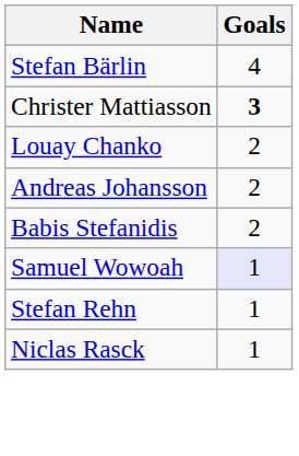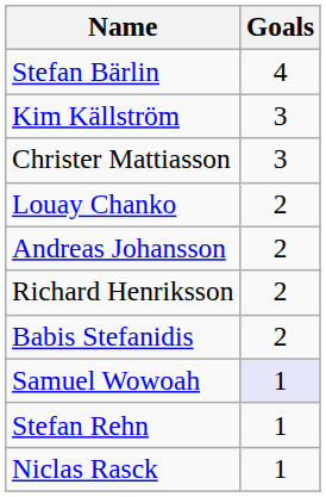+ row: Kim Källström | 3
Christer Mattiasson | Goals: bold -> normal
+ row: Richard Henriksson | 2
